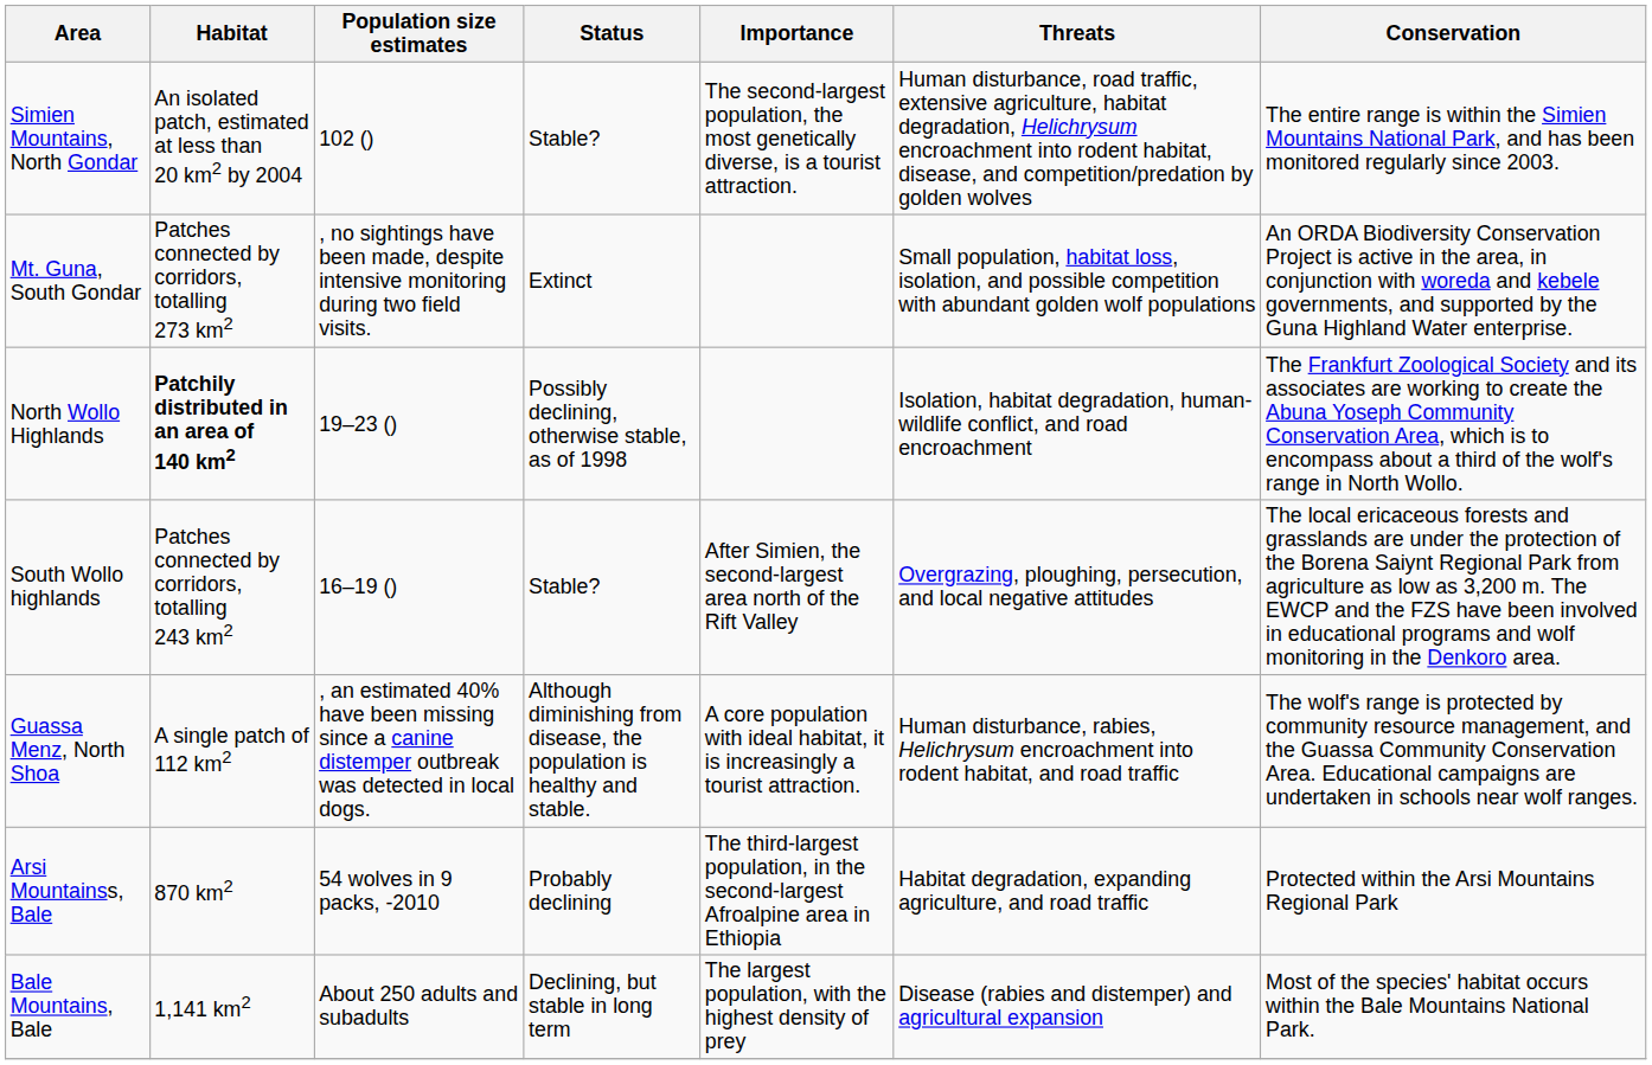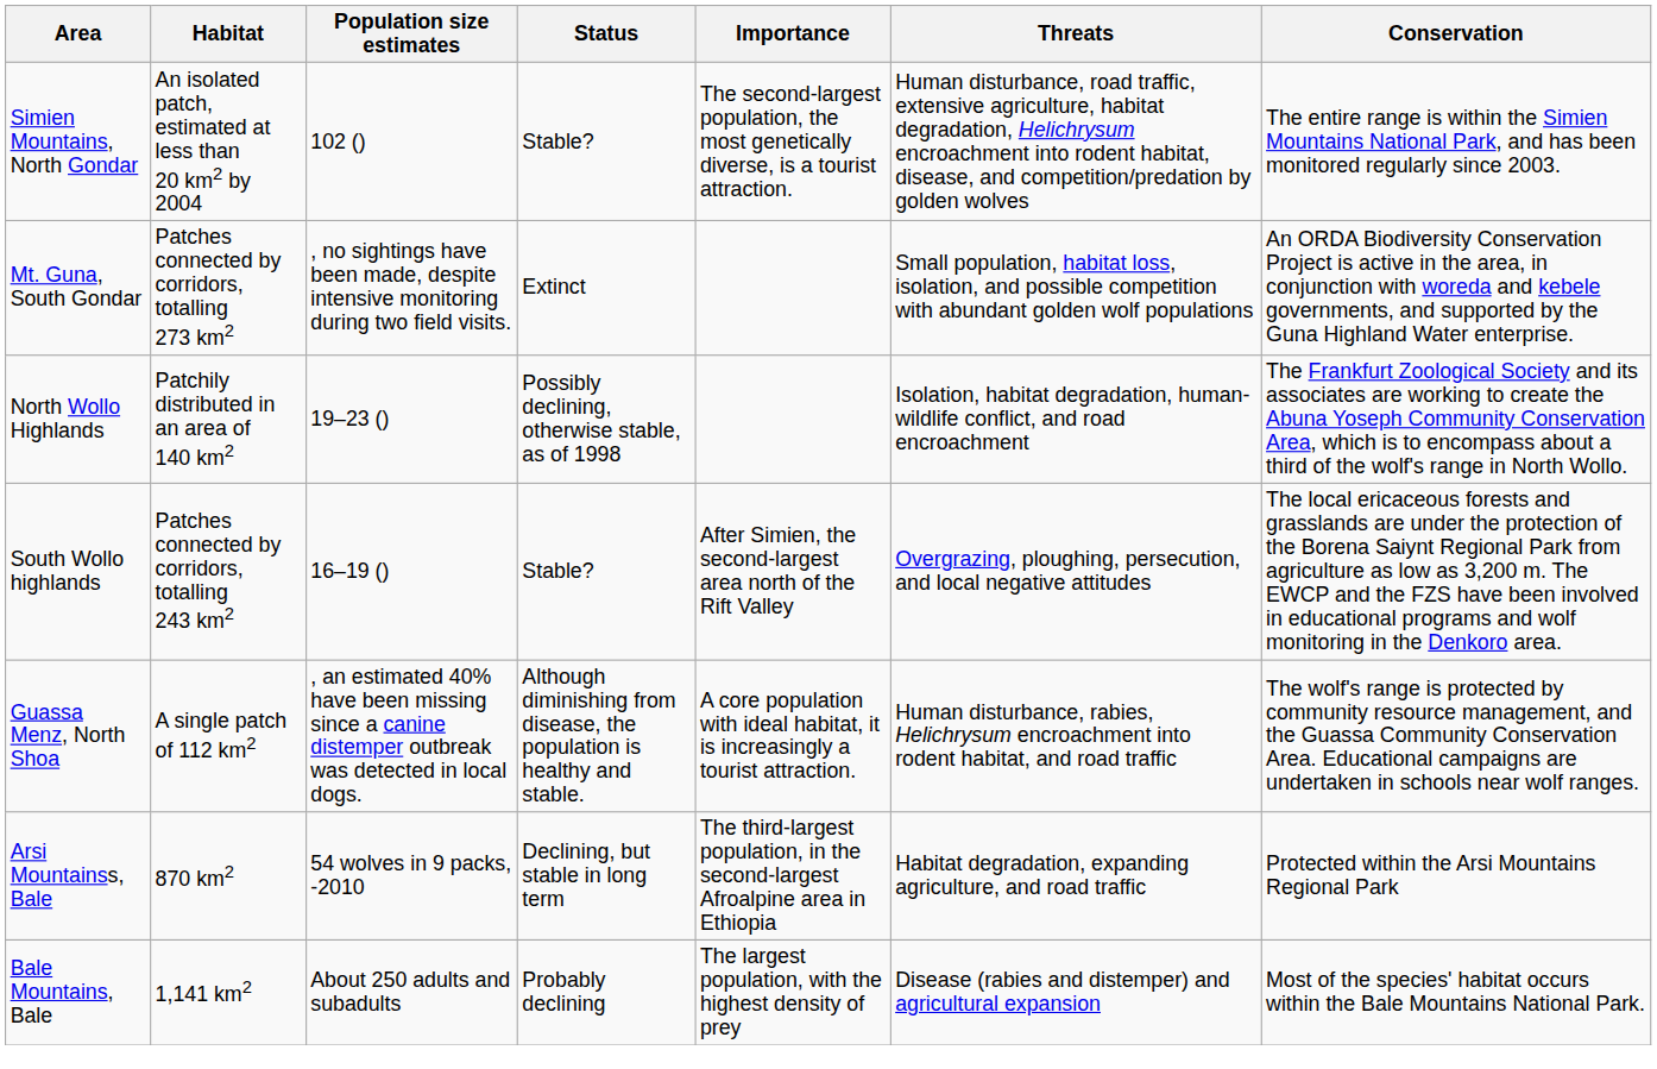North Wollo Highlands | Habitat: bold -> normal
Arsi Mountainss, Bale | Status: Probably declining -> Declining, but stable in long term
Bale Mountains, Bale | Status: Declining, but stable in long term -> Probably declining
